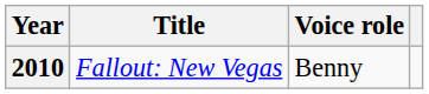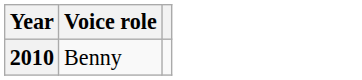- column: Title | Fallout: New Vegas
